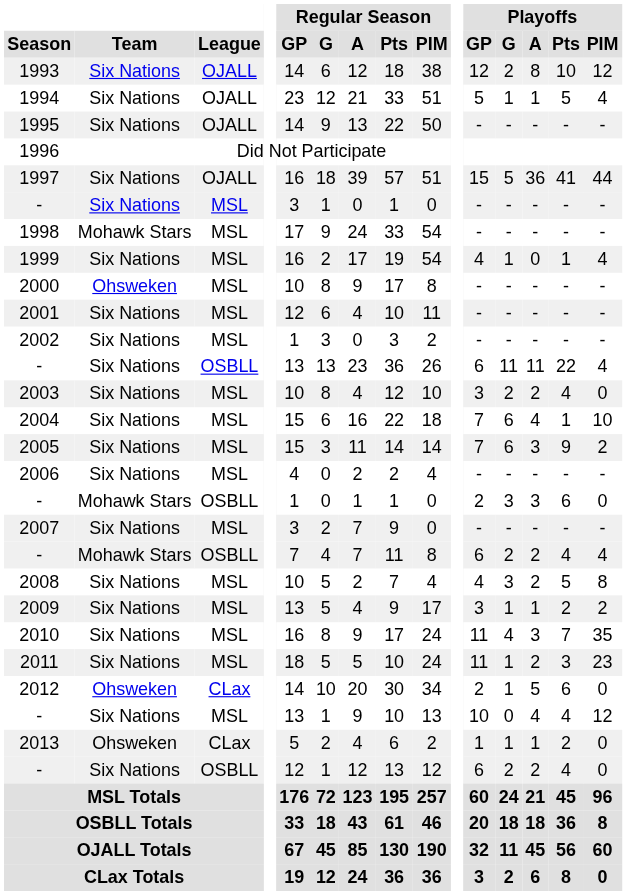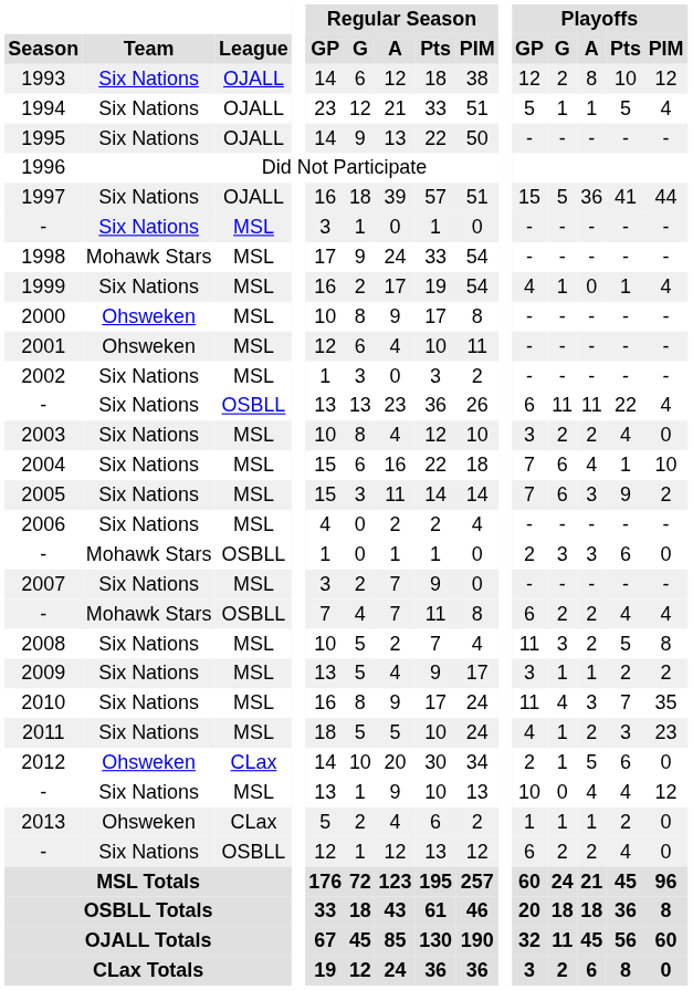2001 | Team: Six Nations -> Ohsweken
2008 | Playoffs / GP: 4 -> 11
2011 | Playoffs / GP: 11 -> 4
